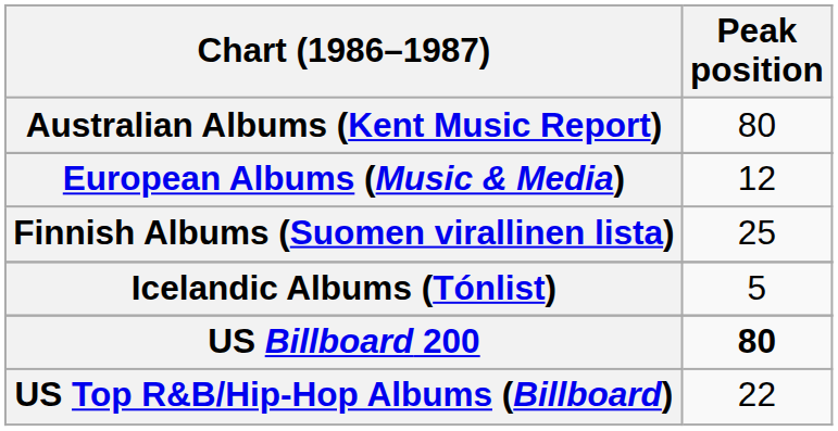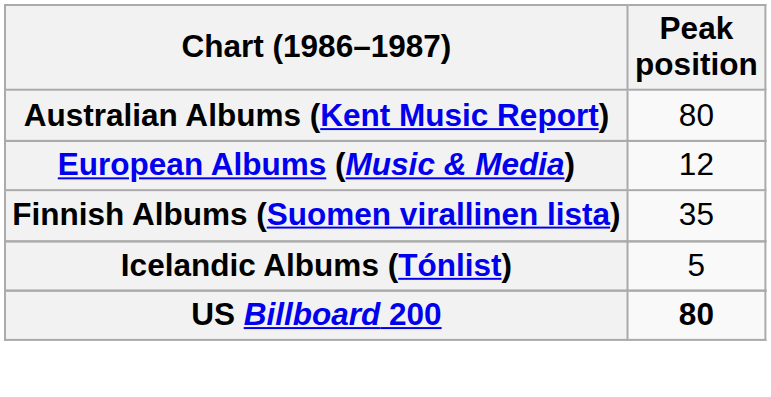Finnish Albums (Suomen virallinen lista) | Peak position: 25 -> 35
- row: US Top R&B/Hip-Hop Albums (Billboard) | 22
